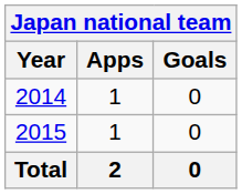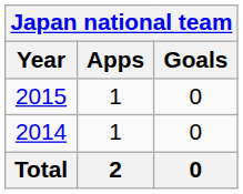rows swapped: 2014 <-> 2015
